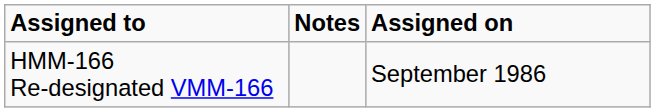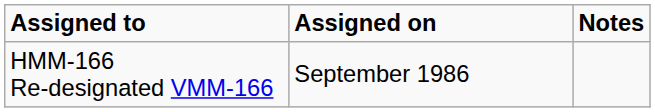columns swapped: Assigned on <-> Notes
